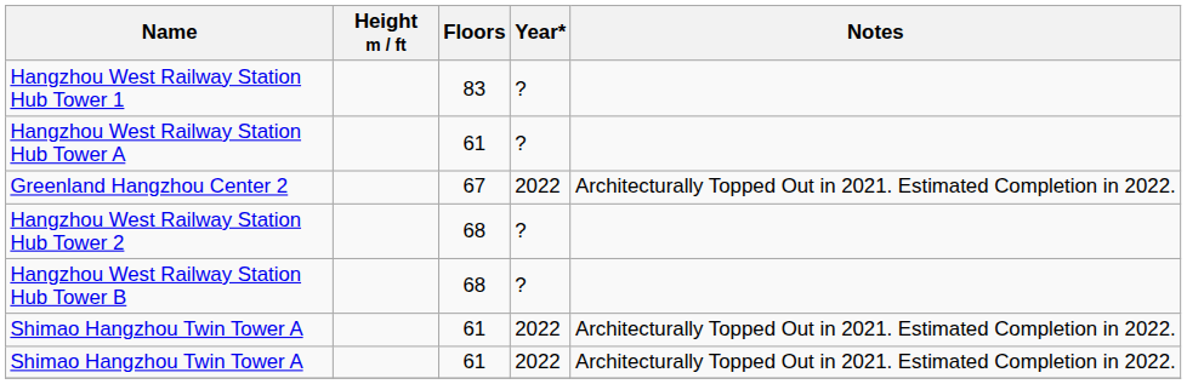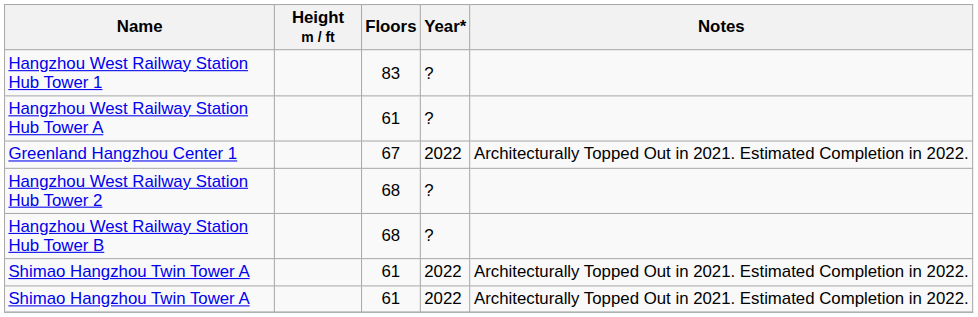+ row: Greenland Hangzhou Center 1 | 67 | 2022 | Architecturally Topped Out in 2021. Estimated Completion in 2022.
- row: Greenland Hangzhou Center 2 | 67 | 2022 | Architecturally Topped Out in 2021. Estimated Completion in 2022.
